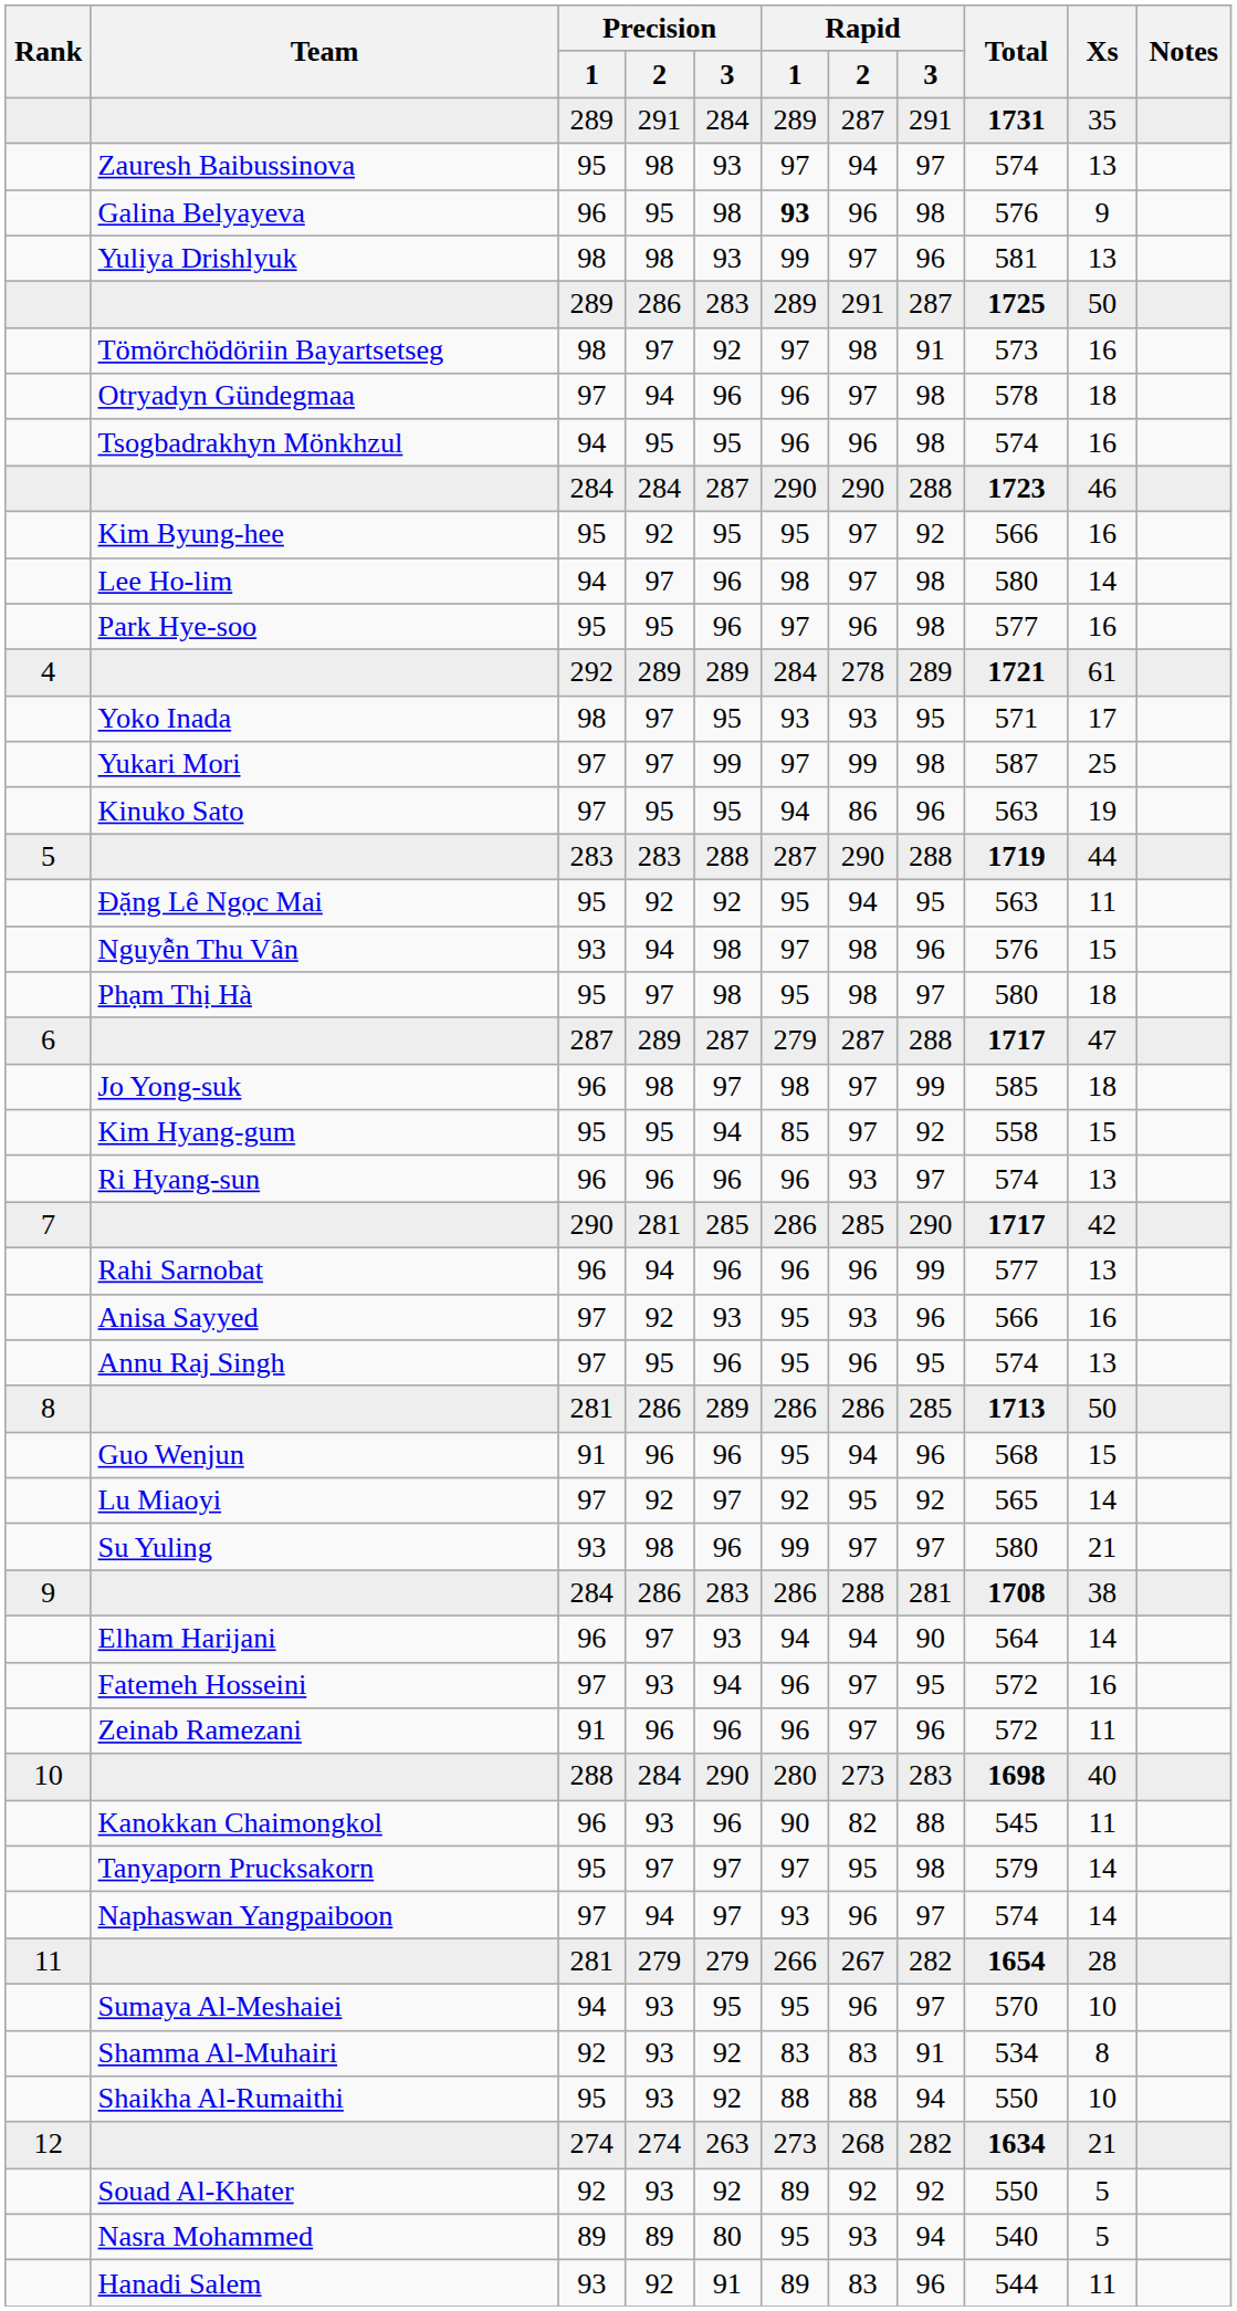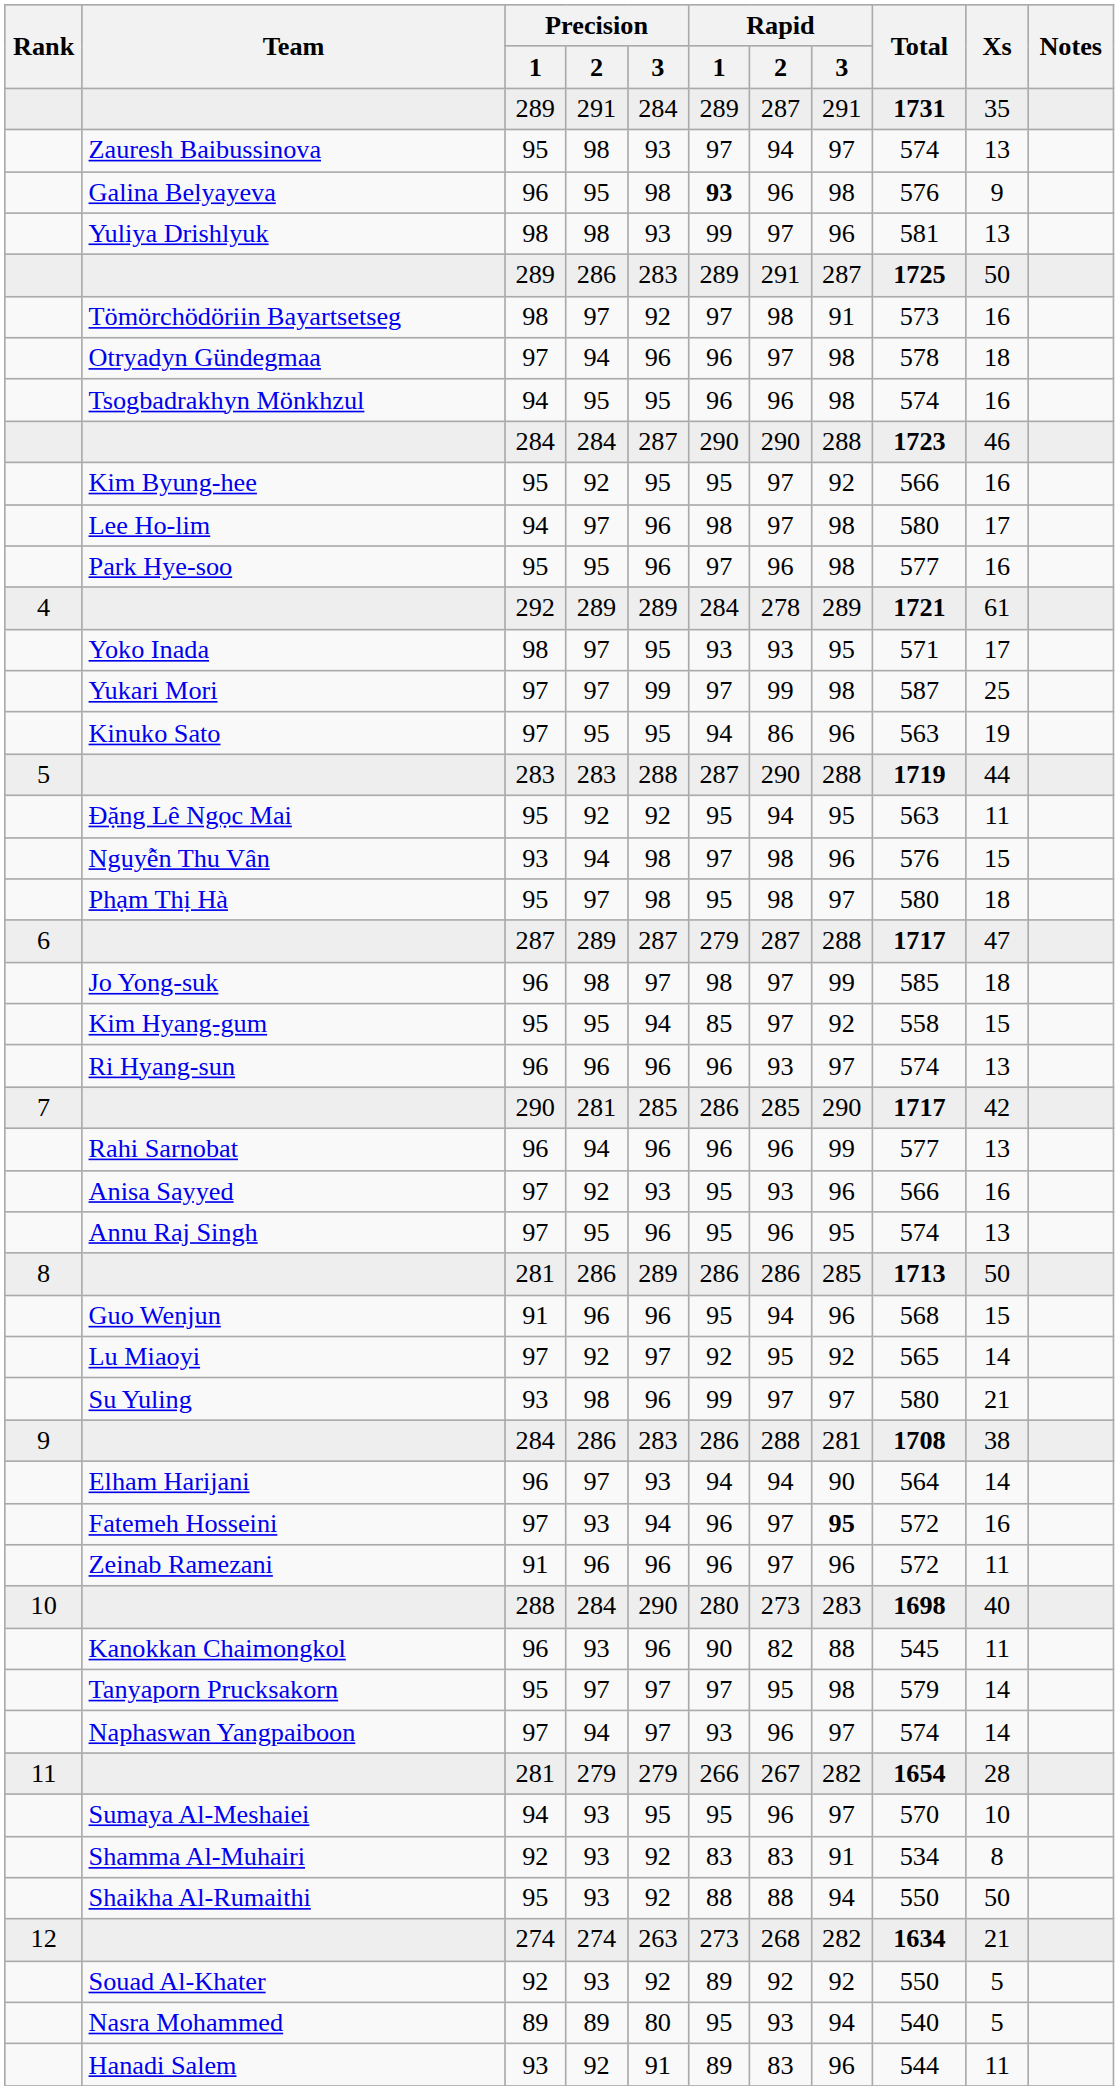Lee Ho-lim | Xs: 14 -> 17
Fatemeh Hosseini | Rapid / 3: normal -> bold
Shaikha Al-Rumaithi | Xs: 10 -> 50
